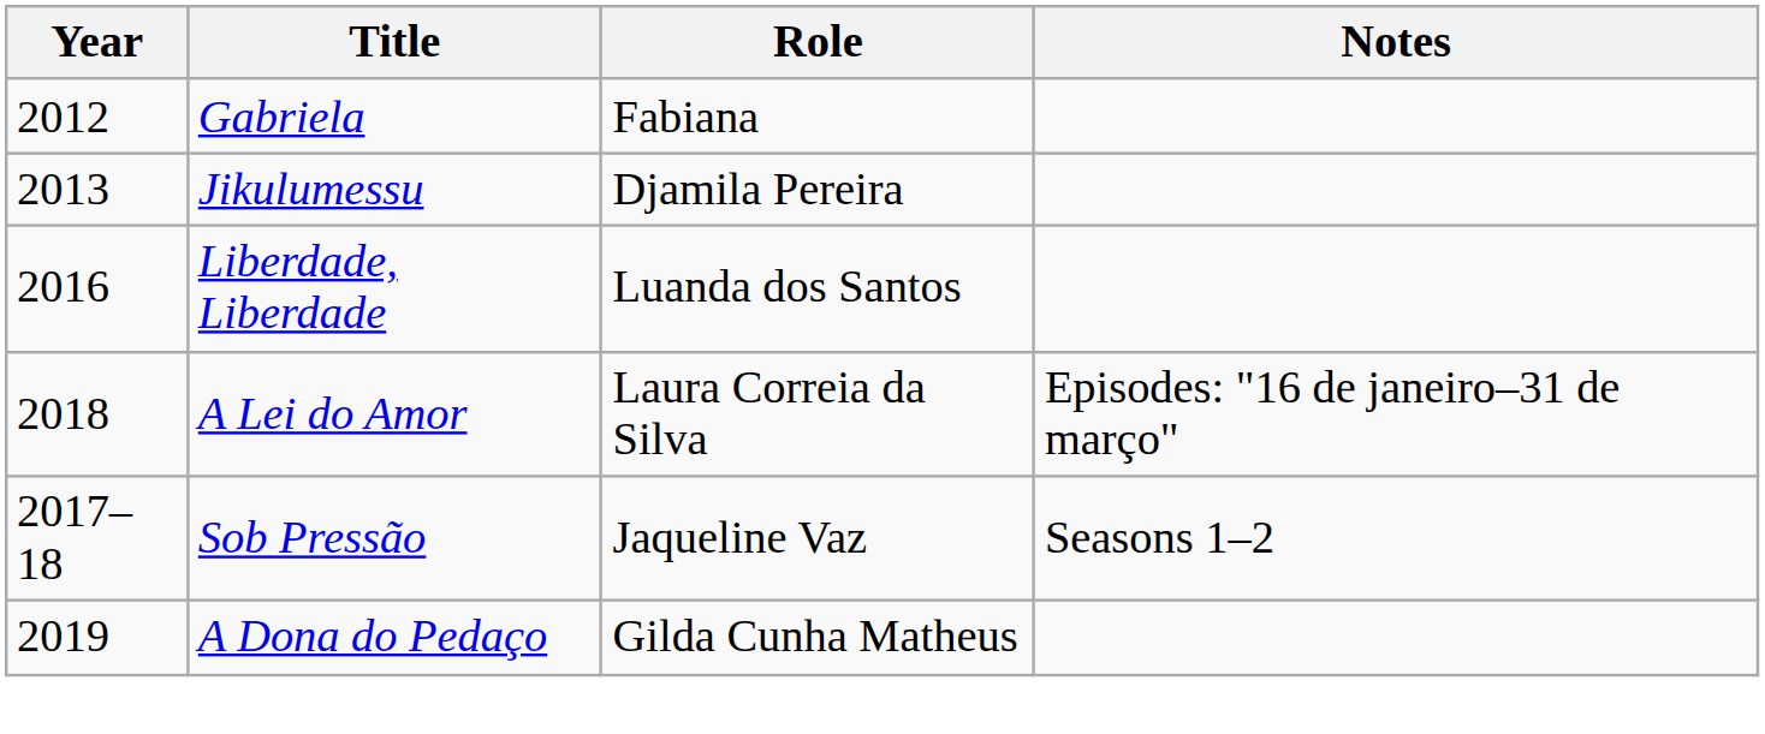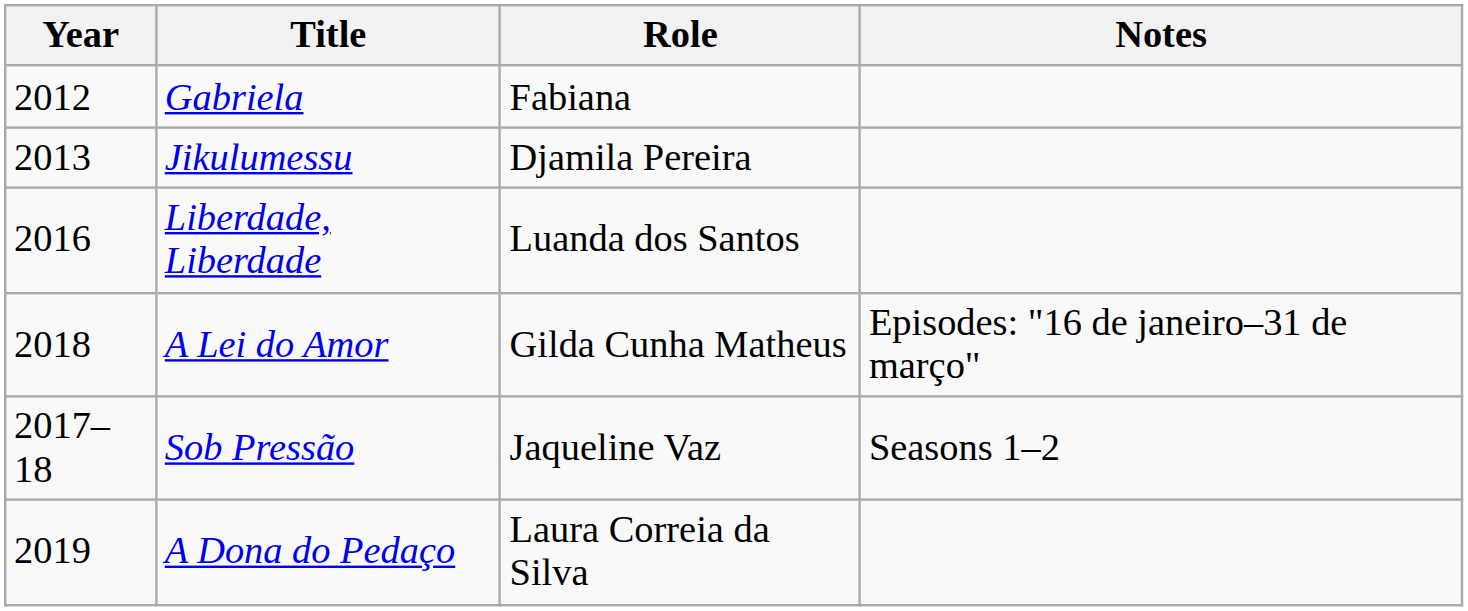A Lei do Amor | Role: Laura Correia da Silva -> Gilda Cunha Matheus
A Dona do Pedaço | Role: Gilda Cunha Matheus -> Laura Correia da Silva
